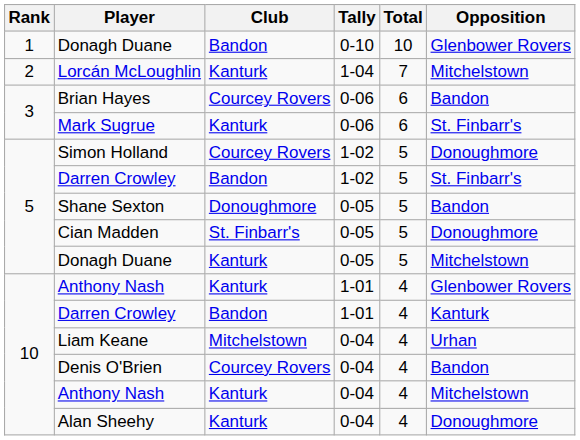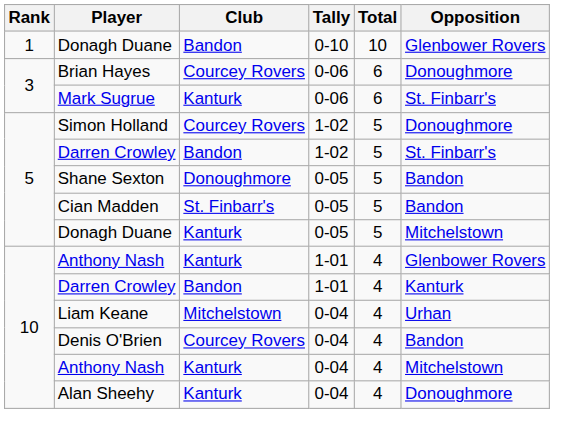- row: 2 | Lorcán McLoughlin | Kanturk | 1-04 | 7 | Mitchelstown
Brian Hayes | Opposition: Bandon -> Donoughmore
Cian Madden | Opposition: Donoughmore -> Bandon
